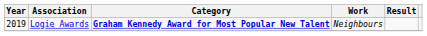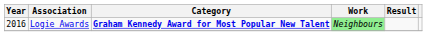Logie Awards | Year: 2019 -> 2016
Logie Awards | Work: no background -> lightgreen background
